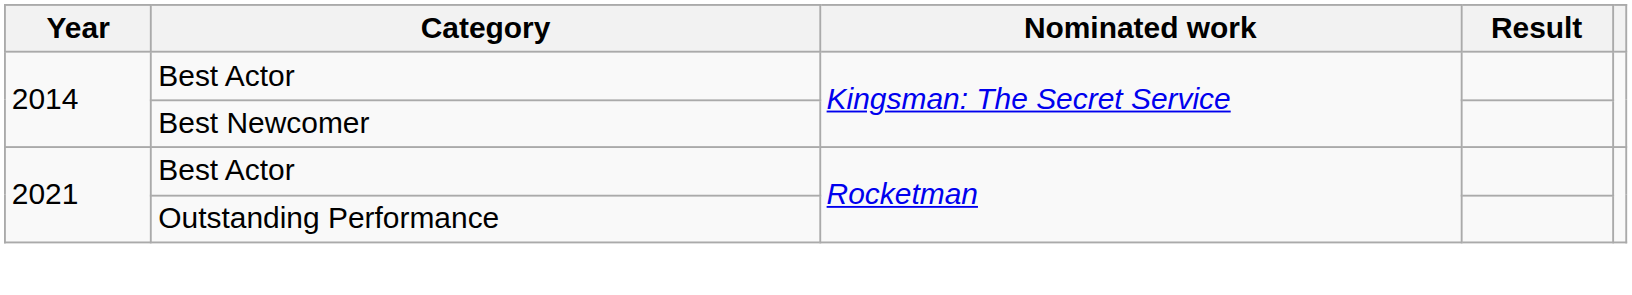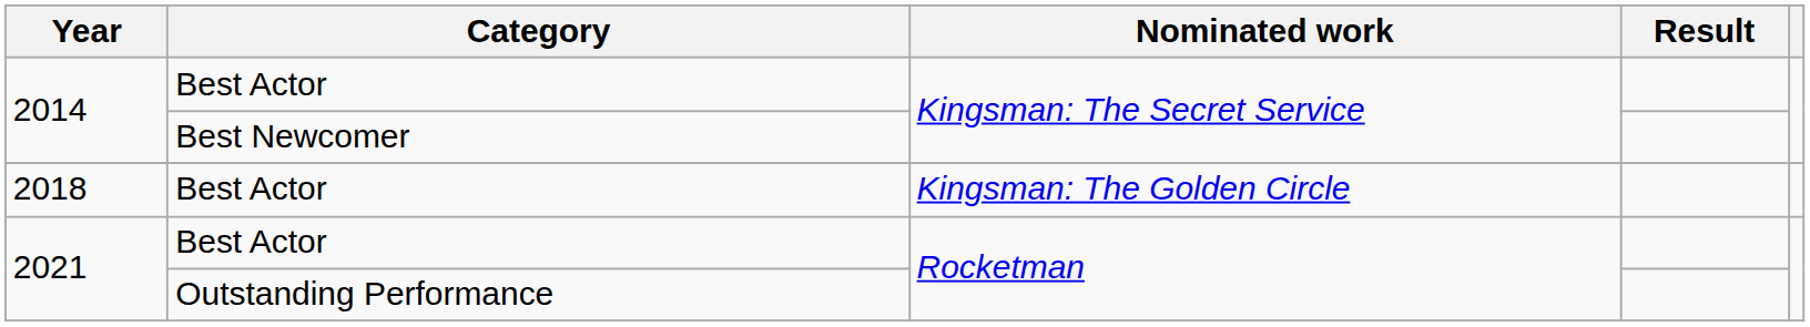+ row: 2018 | Best Actor | Kingsman: The Golden Circle
